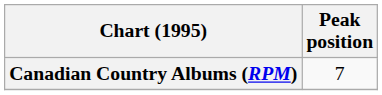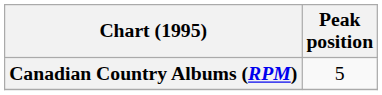Canadian Country Albums (RPM) | Peak position: 7 -> 5
